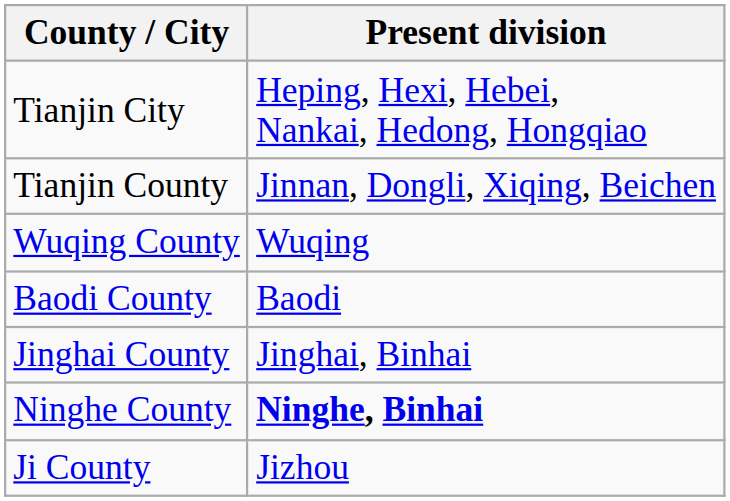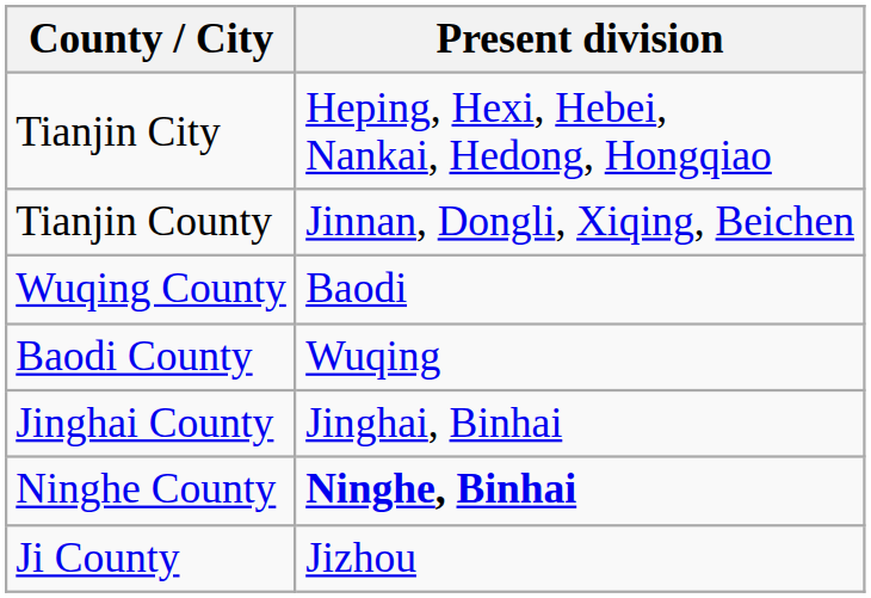Wuqing County | Present division: Wuqing -> Baodi
Baodi County | Present division: Baodi -> Wuqing
